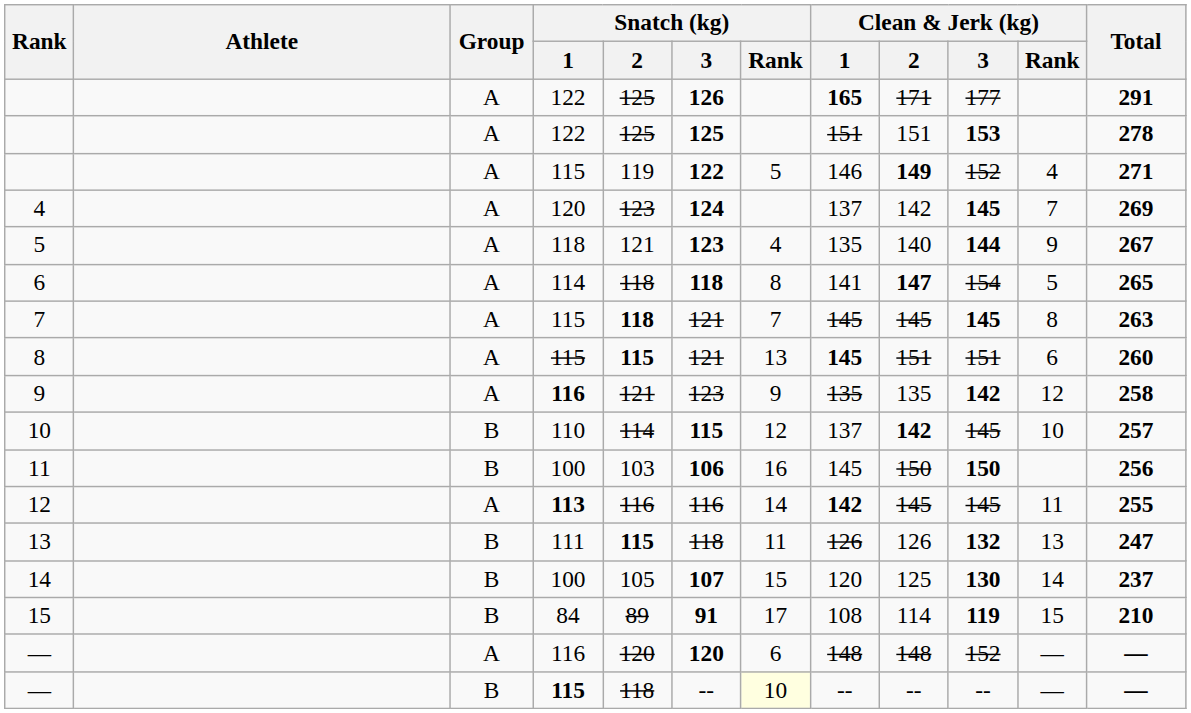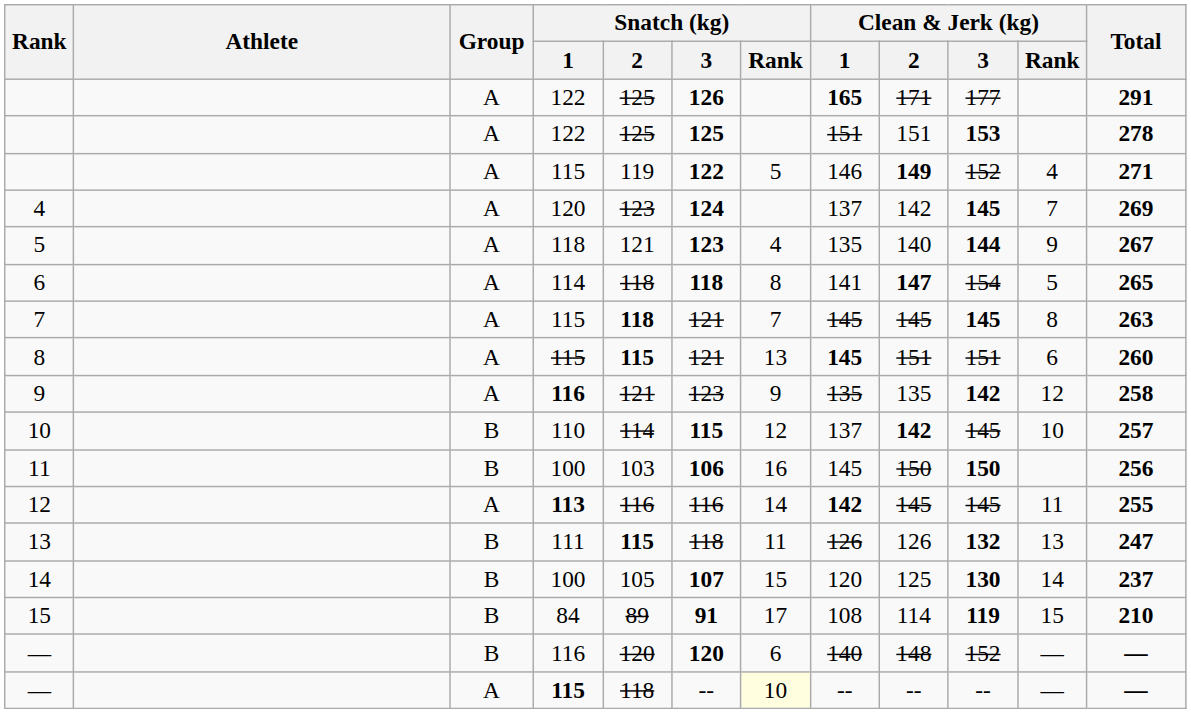— / 116 | Group: A -> B
— / 116 | Clean & Jerk (kg) / 1: 148 -> 140
— / 115 | Group: B -> A
